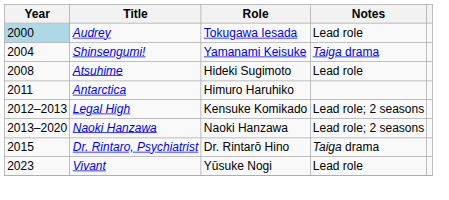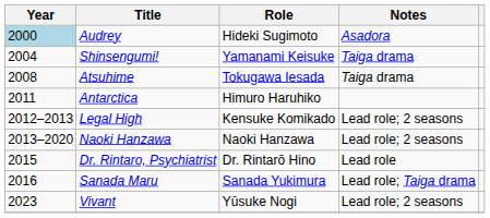Audrey | Role: Tokugawa Iesada -> Hideki Sugimoto
Audrey | Notes: Lead role -> Asadora
Atsuhime | Role: Hideki Sugimoto -> Tokugawa Iesada
Atsuhime | Notes: Lead role -> Taiga drama
Dr. Rintaro, Psychiatrist | Notes: Taiga drama -> Lead role
+ row: 2016 | Sanada Maru | Sanada Yukimura | Lead role; Taiga drama
Vivant | Notes: Lead role -> Lead role; 2 seasons
